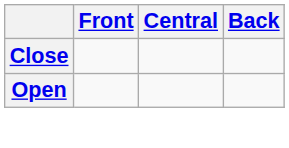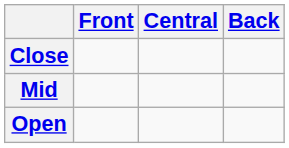+ row: Mid
